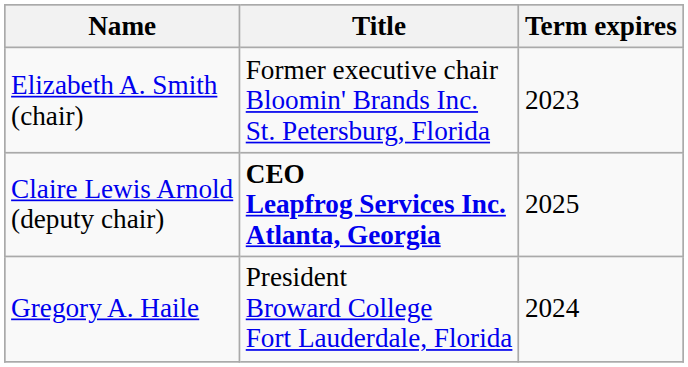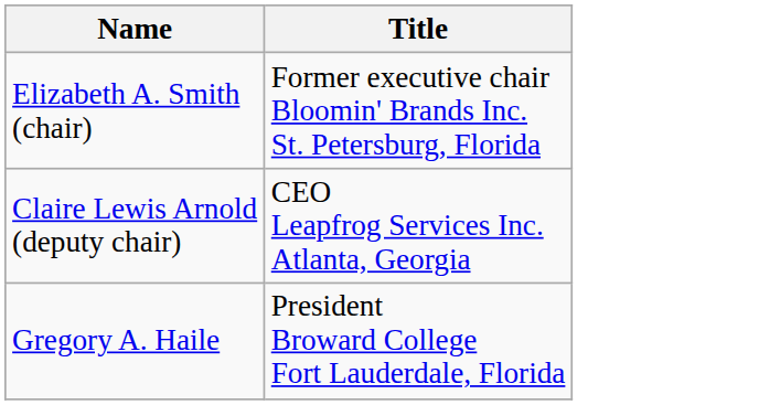- column: Term expires | 2023 | 2025 | 2024
Claire Lewis Arnold (deputy chair) | Title: bold -> normal
